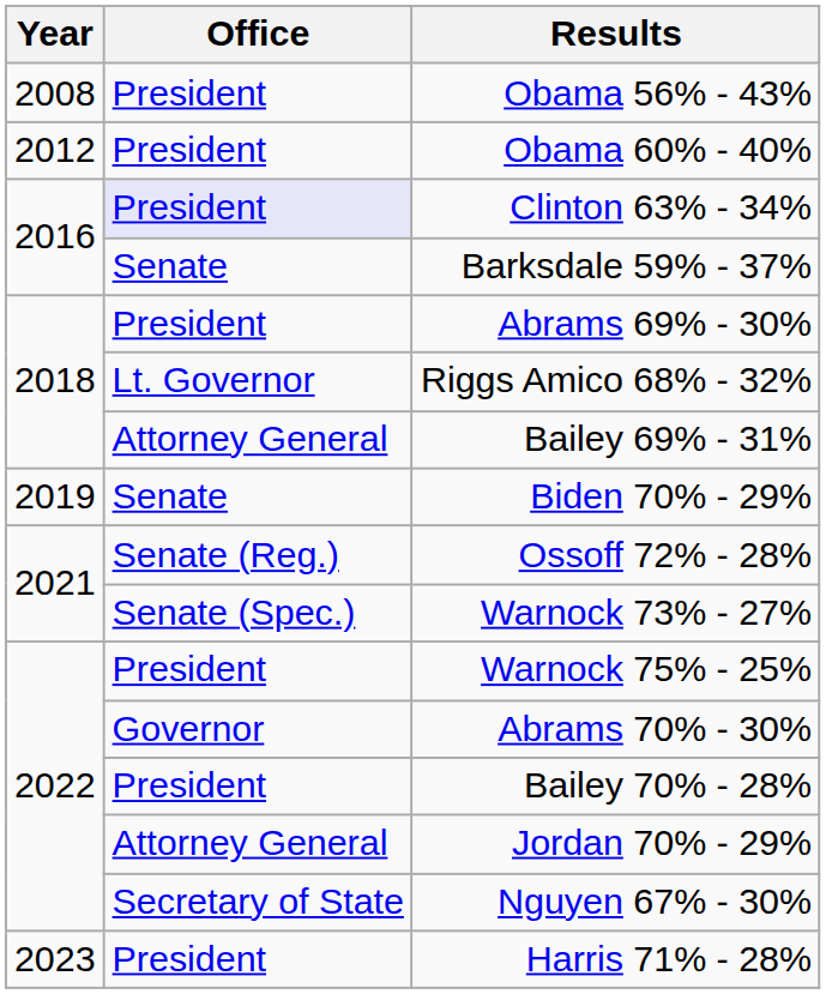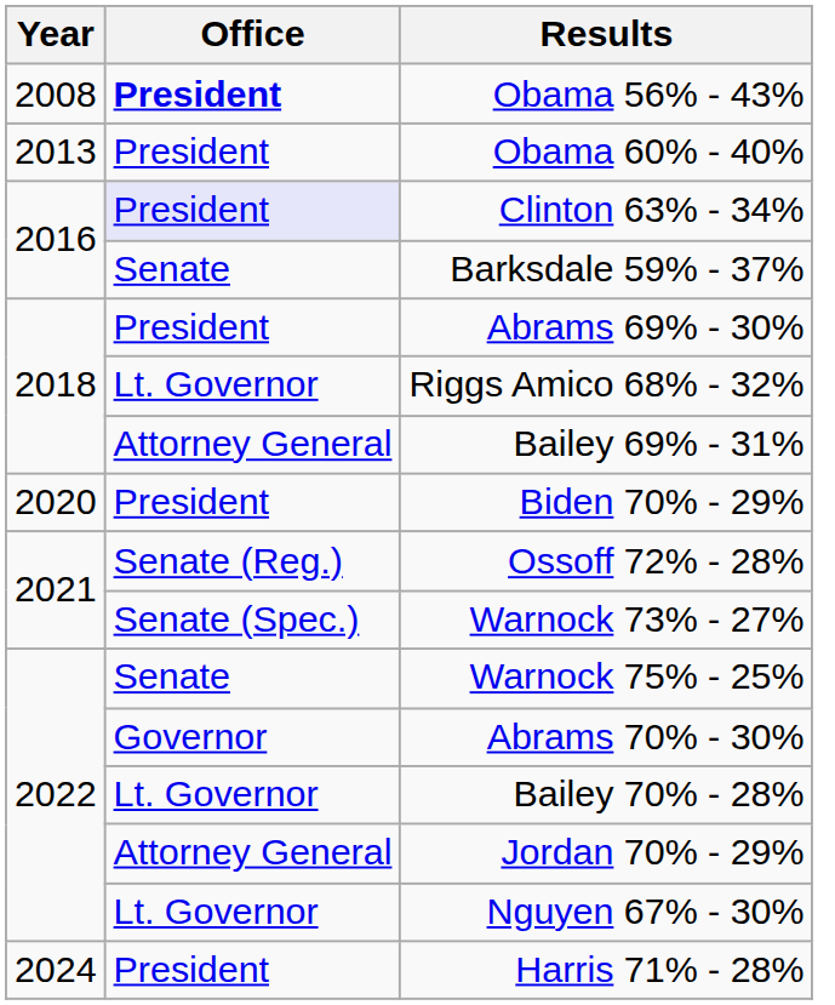Obama 56% - 43% | Office: normal -> bold
Obama 60% - 40% | Year: 2012 -> 2013
Biden 70% - 29% | Year: 2019 -> 2020
Biden 70% - 29% | Office: Senate -> President
Warnock 75% - 25% | Office: President -> Senate
Bailey 70% - 28% | Office: President -> Lt. Governor
Nguyen 67% - 30% | Office: Secretary of State -> Lt. Governor
Harris 71% - 28% | Year: 2023 -> 2024
